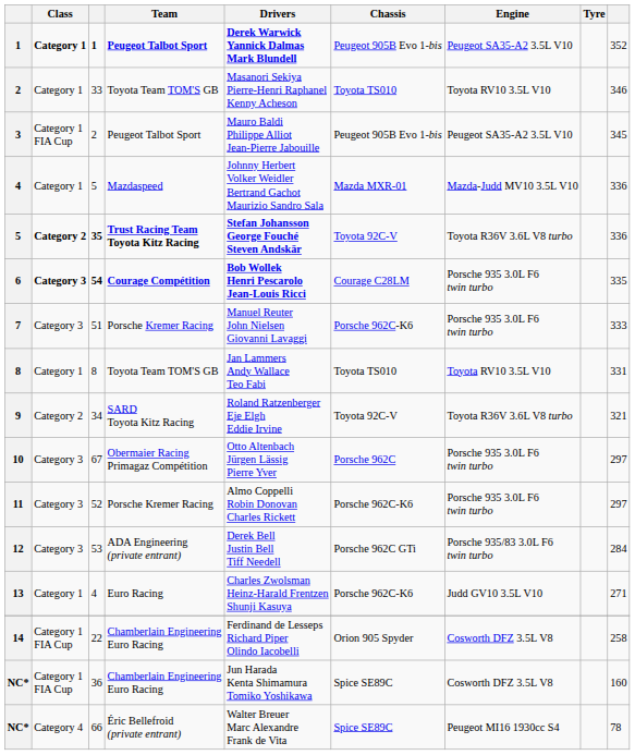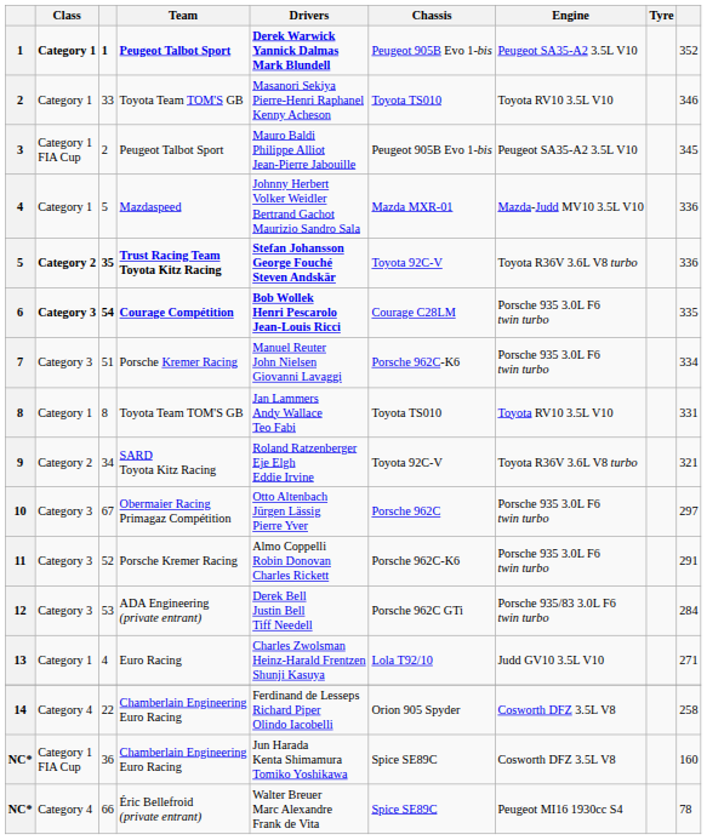7 | column 9: 333 -> 334
11 | column 9: 297 -> 291
13 | Chassis: Porsche 962C-K6 -> Lola T92/10
14 | Class: Category 1 FIA Cup -> Category 4
